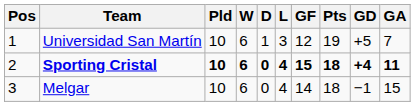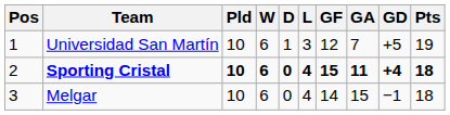columns swapped: GA <-> Pts
